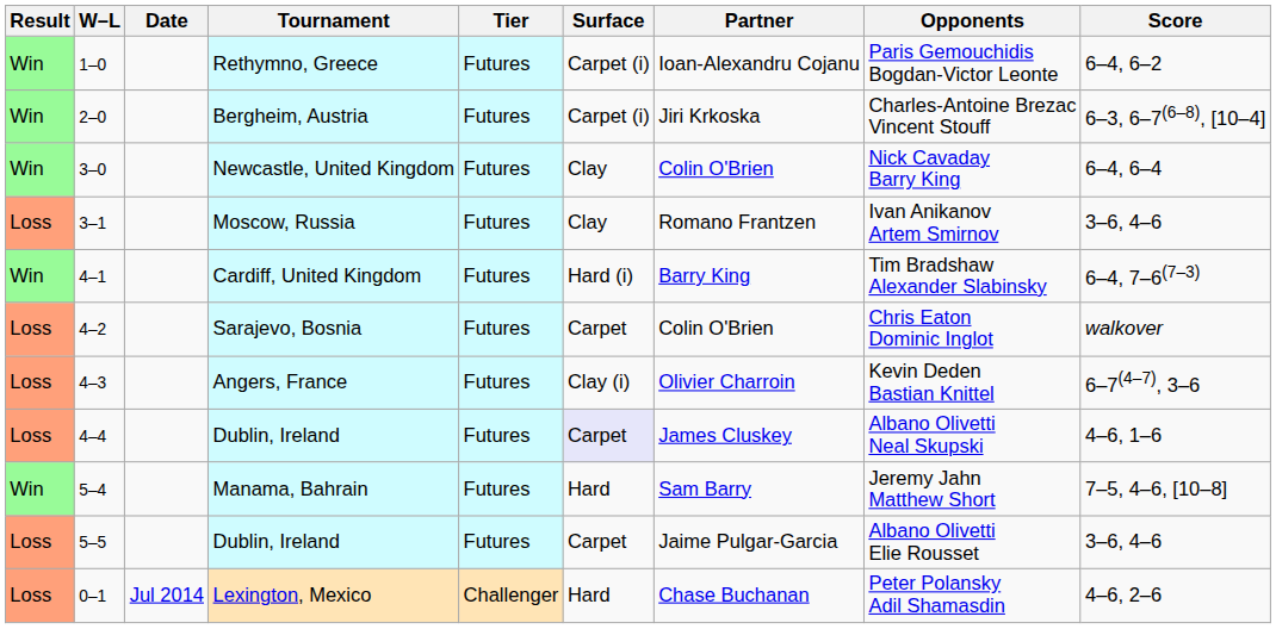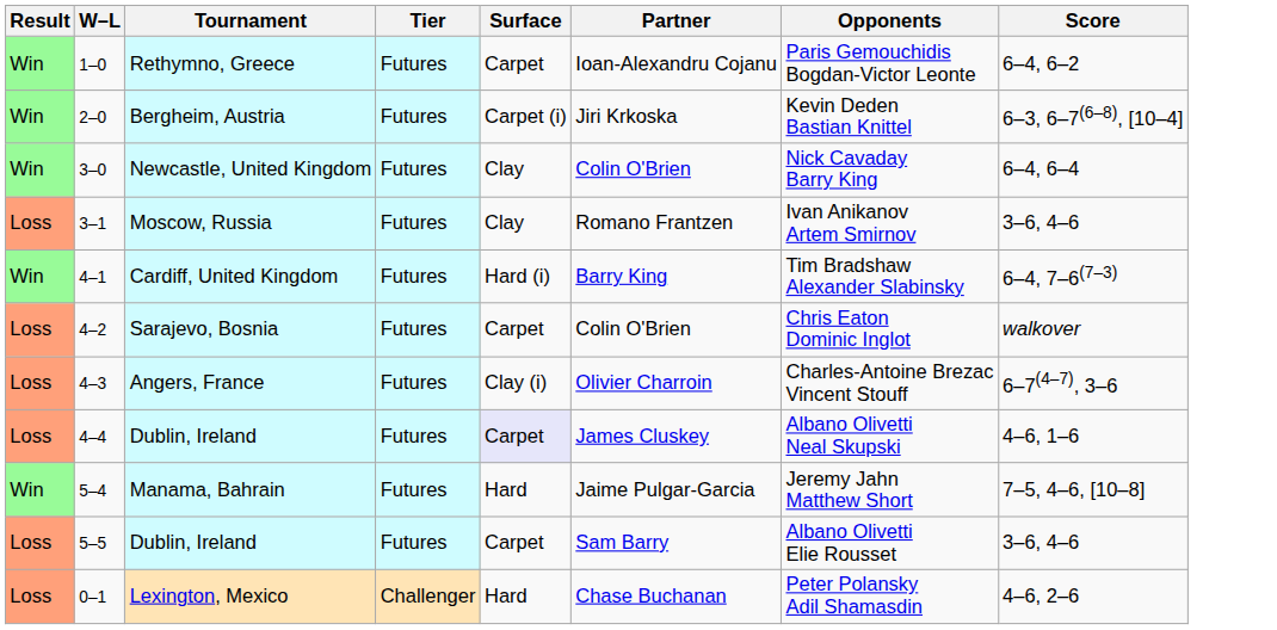- column: Date | Jul 2014
Rethymno, Greece | Surface: Carpet (i) -> Carpet
Bergheim, Austria | Opponents: Charles-Antoine Brezac Vincent Stouff -> Kevin Deden Bastian Knittel
Angers, France | Opponents: Kevin Deden Bastian Knittel -> Charles-Antoine Brezac Vincent Stouff
Manama, Bahrain | Partner: Sam Barry -> Jaime Pulgar-Garcia
5–5 / Dublin, Ireland | Partner: Jaime Pulgar-Garcia -> Sam Barry
